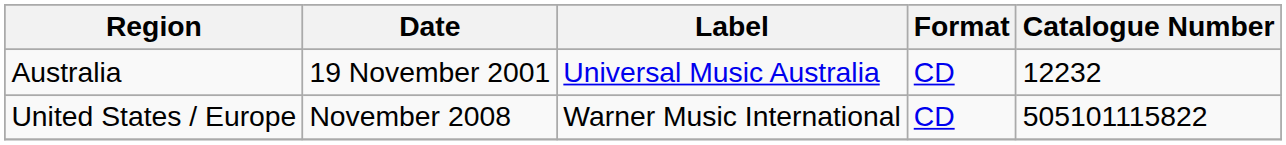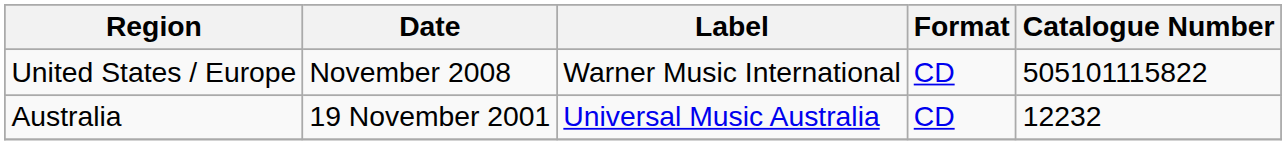rows swapped: Australia <-> United States / Europe
